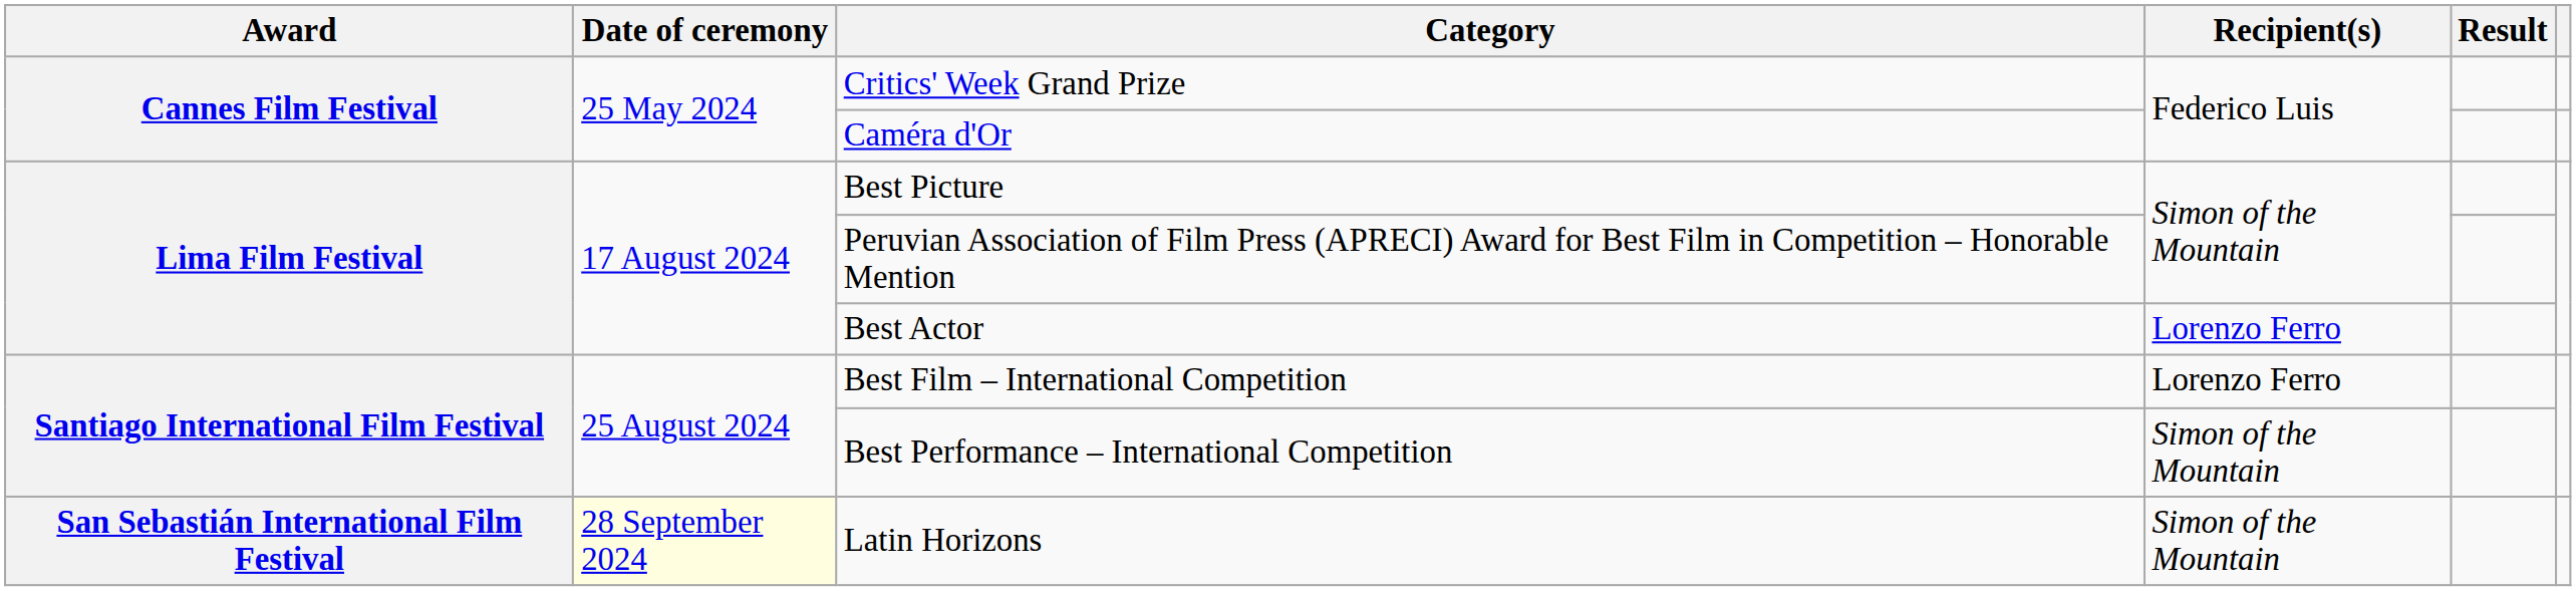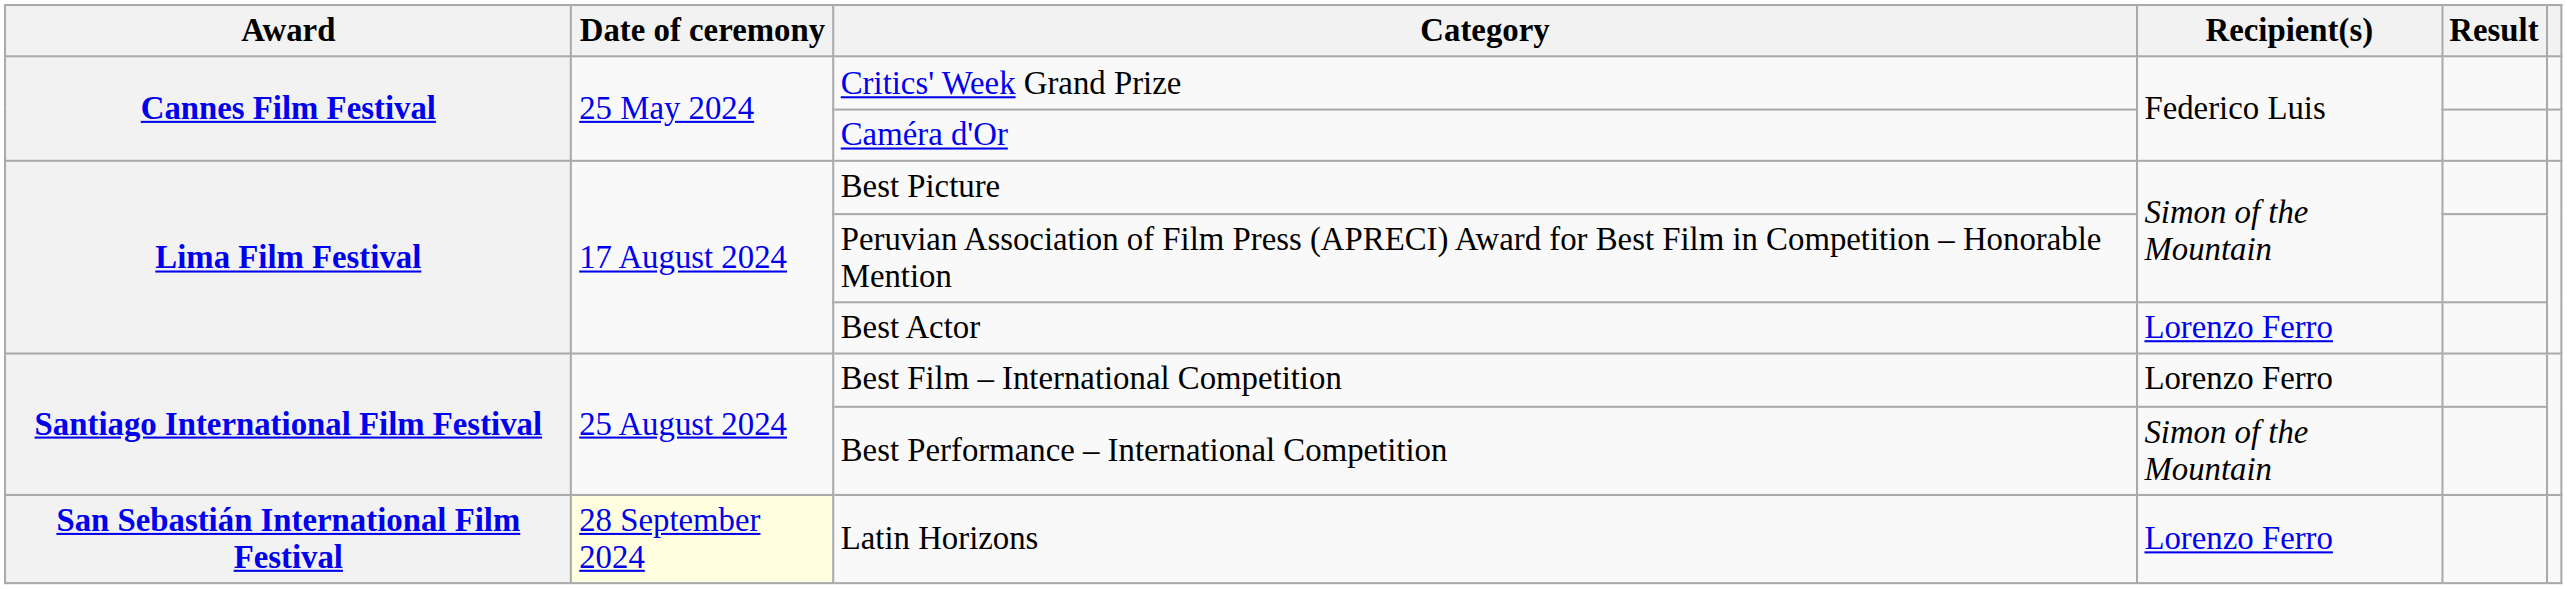Latin Horizons | Recipient(s): Simon of the Mountain -> Lorenzo Ferro
